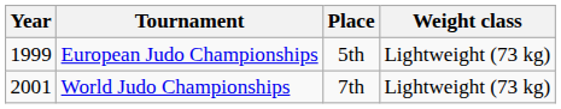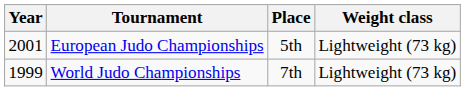European Judo Championships | Year: 1999 -> 2001
World Judo Championships | Year: 2001 -> 1999
